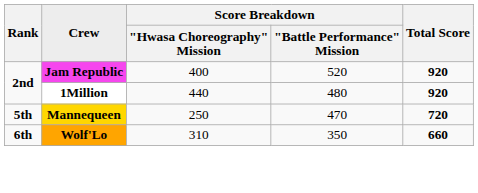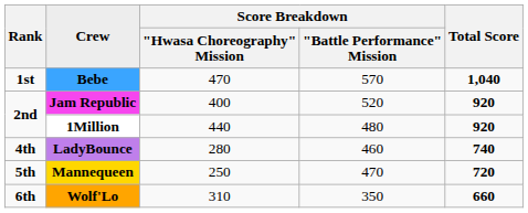+ row: 1st | Bebe | 470 | 570 | 1,040
+ row: 4th | LadyBounce | 280 | 460 | 740
